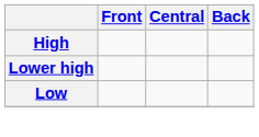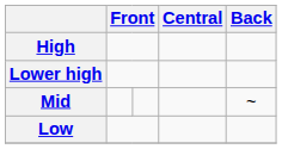+ row: Mid | ~
